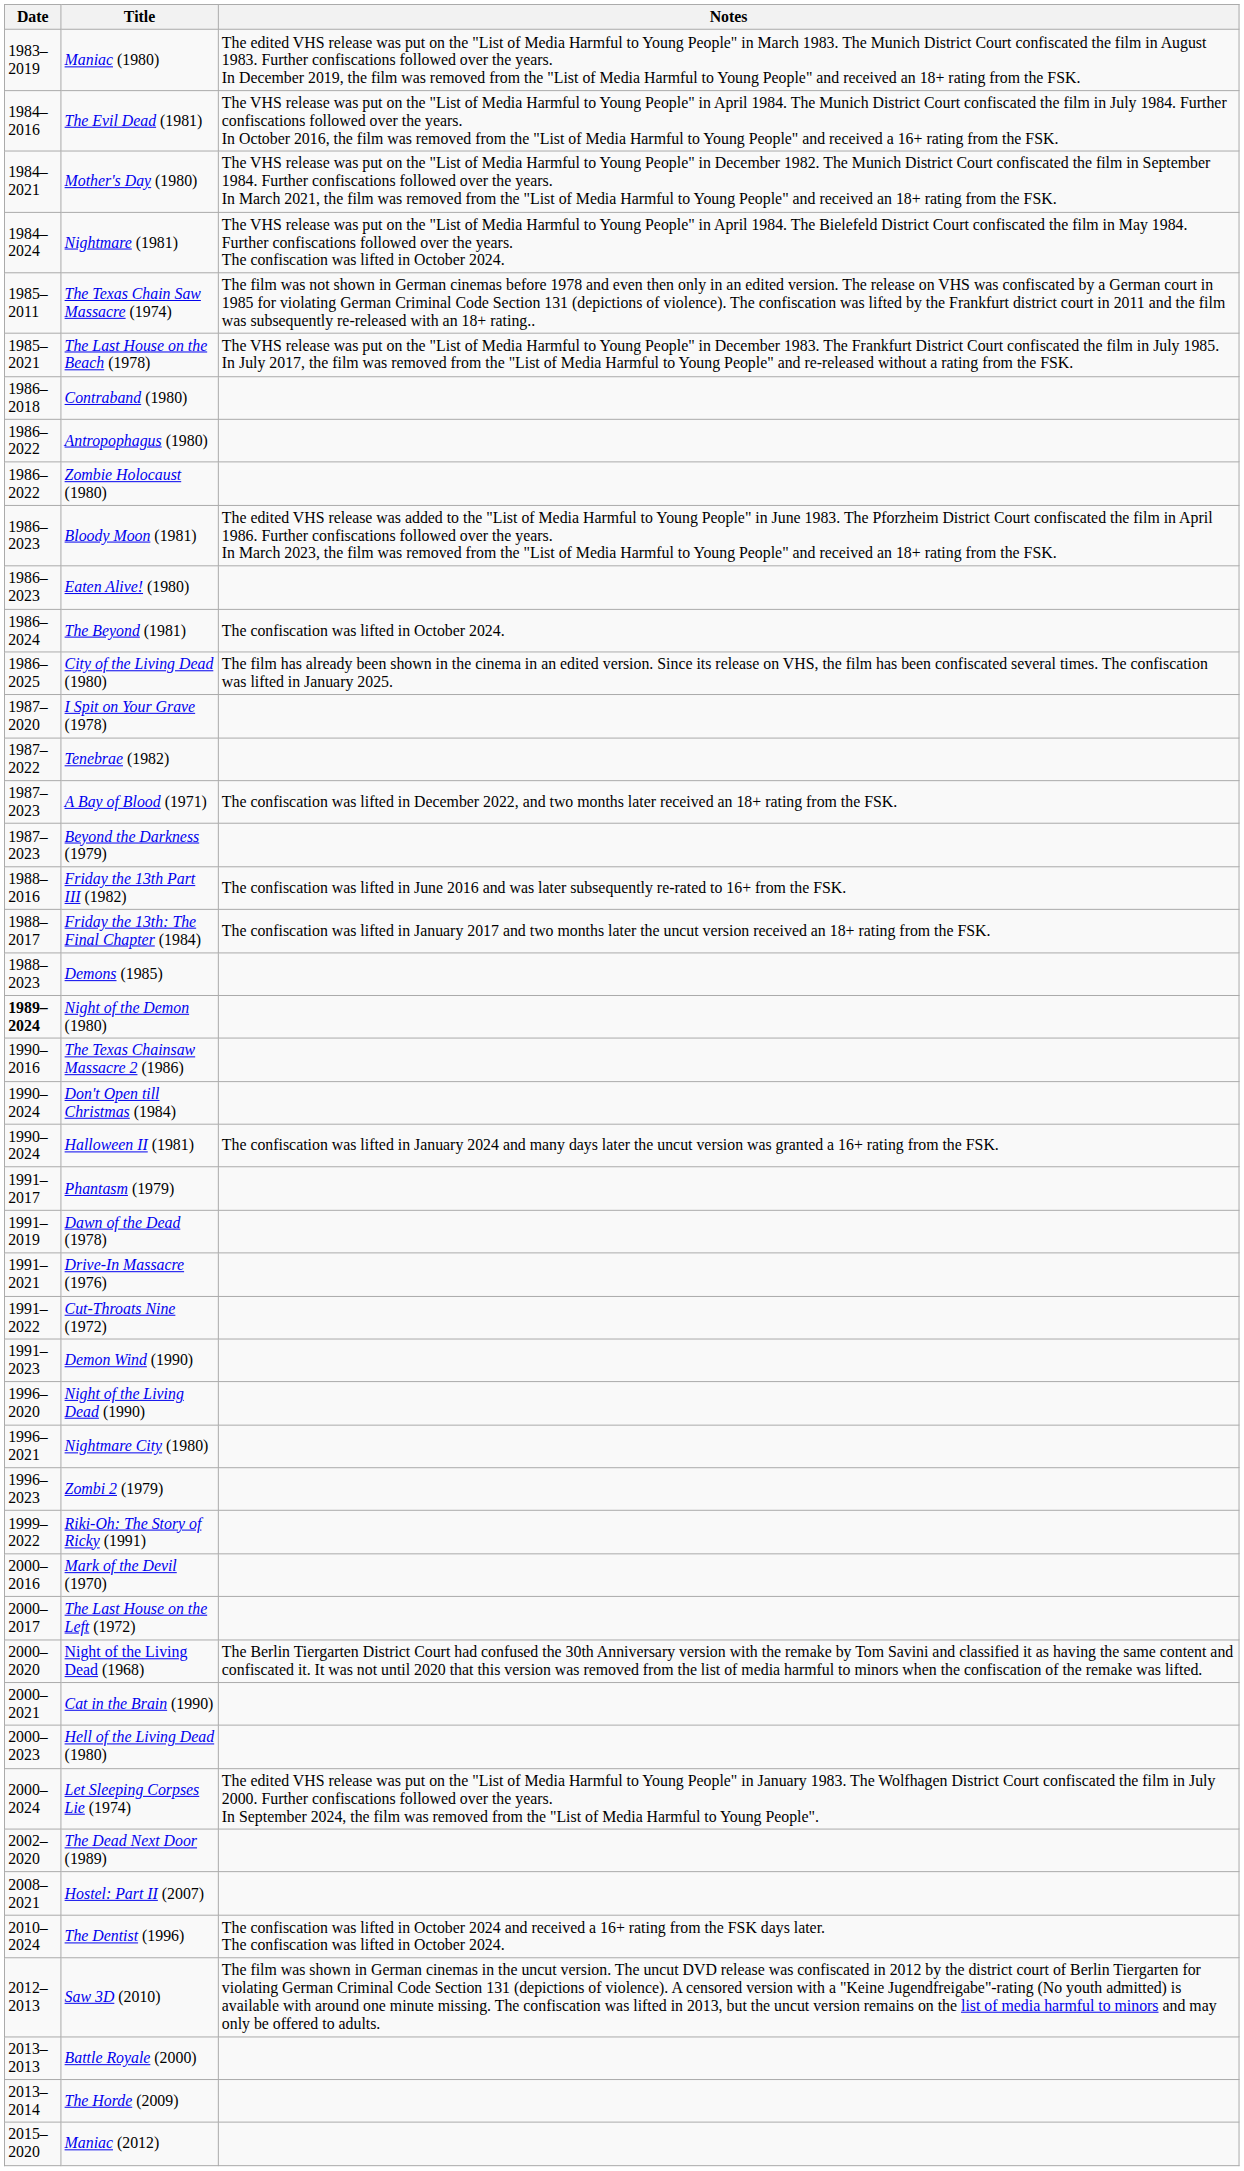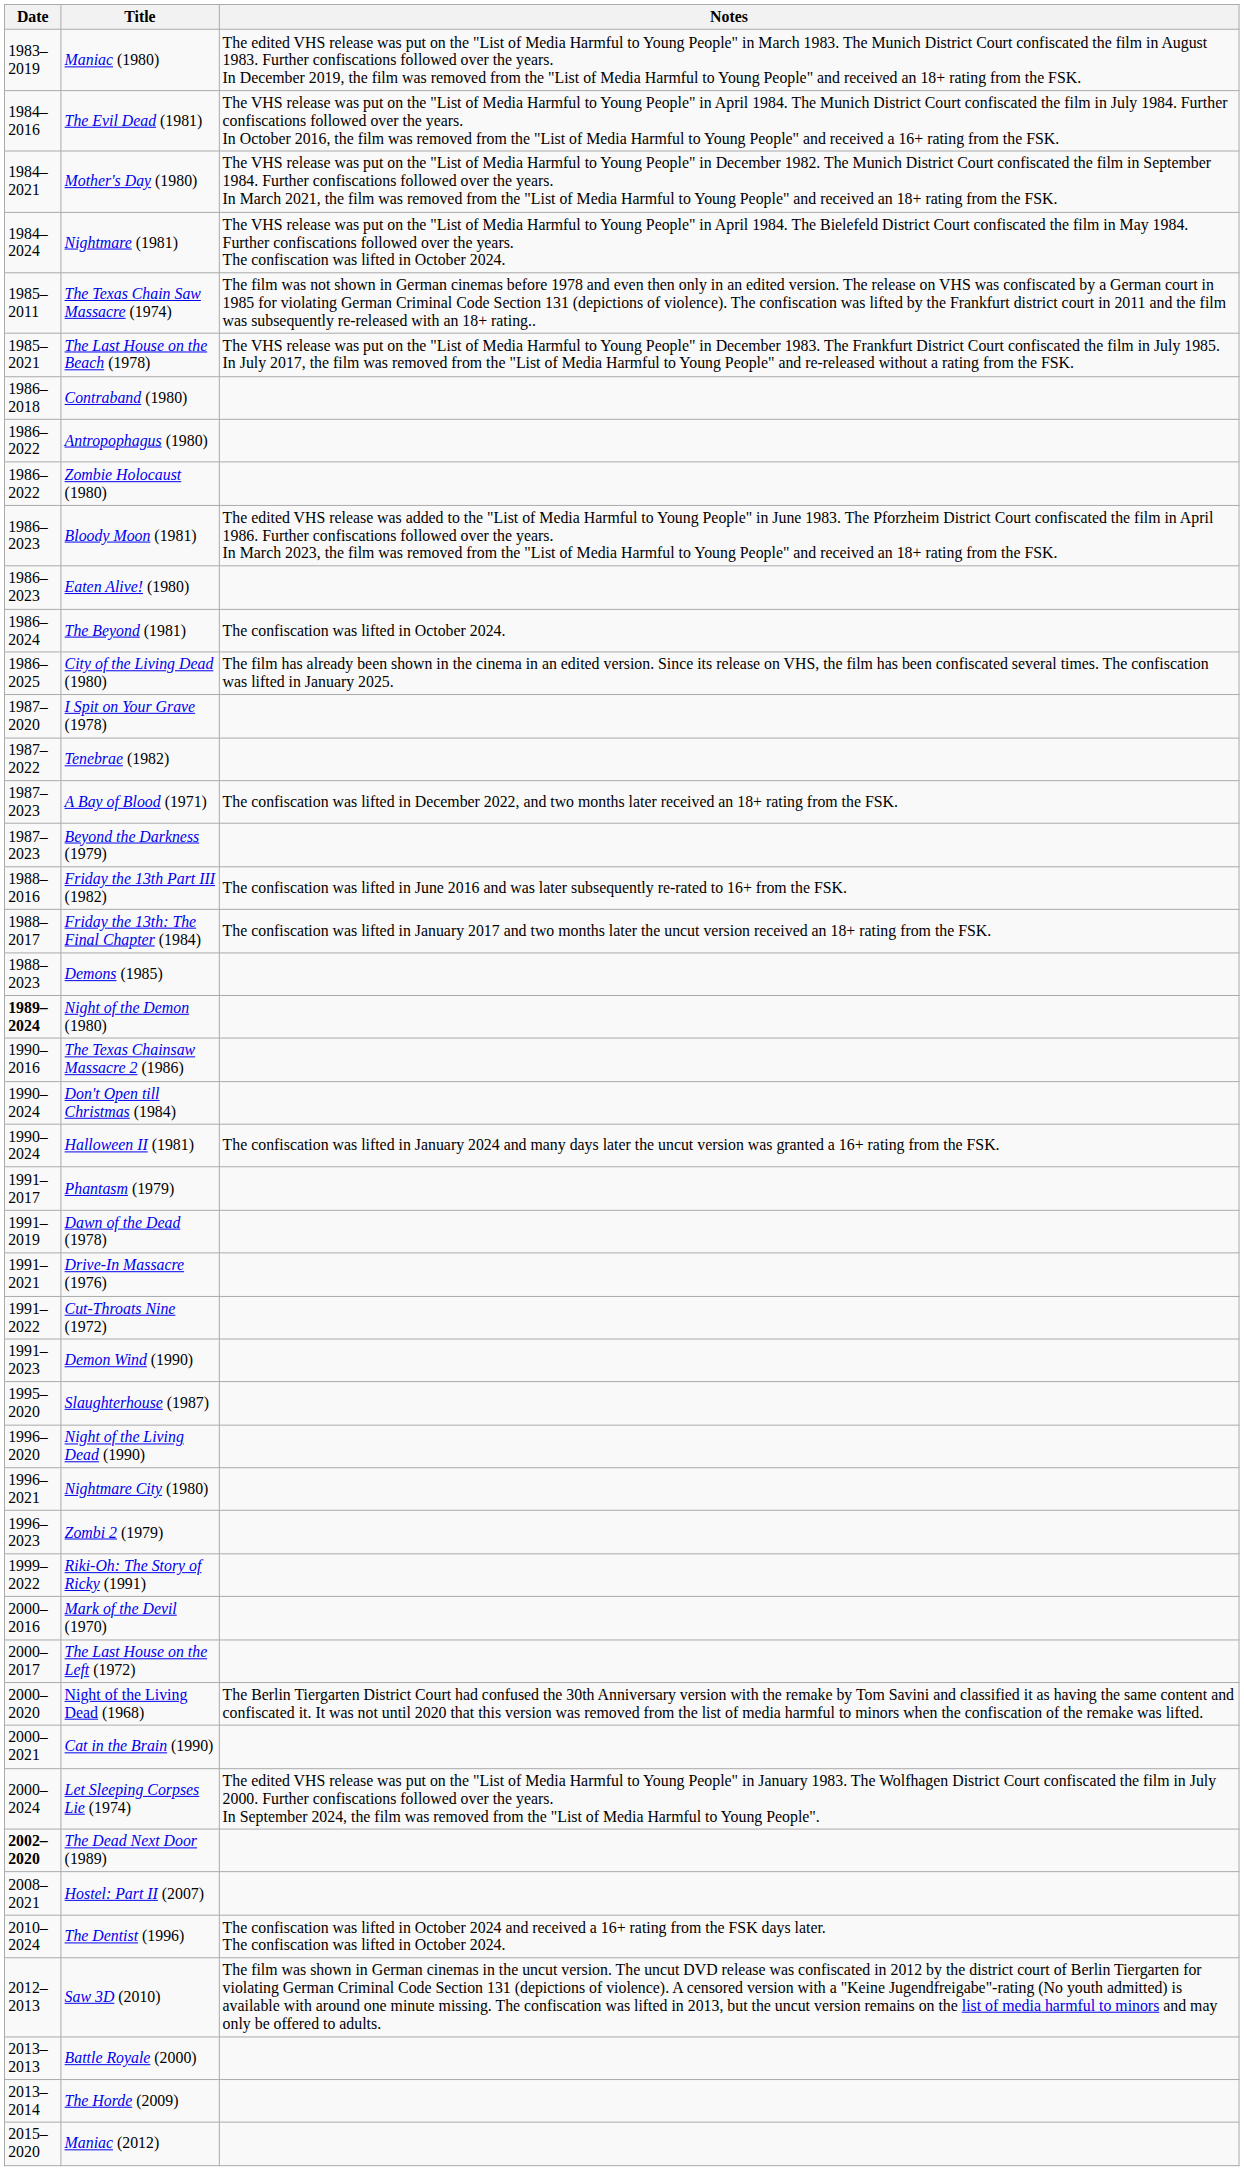+ row: 1995–2020 | Slaughterhouse (1987)
- row: 2000–2023 | Hell of the Living Dead (1980)
The Dead Next Door (1989) | Date: normal -> bold
